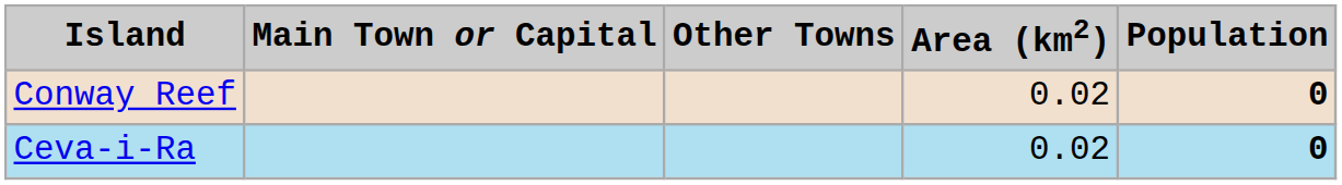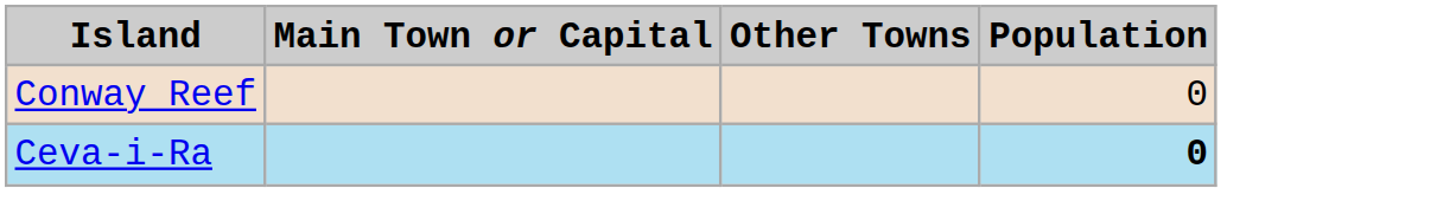- column: Area (km2) | 0.02 | 0.02
Conway Reef | Population: bold -> normal
